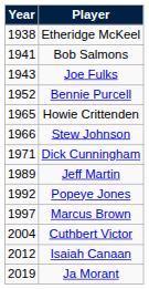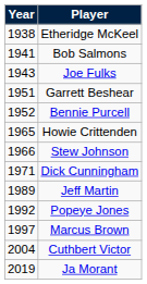+ row: 1951 | Garrett Beshear
- row: 2012 | Isaiah Canaan
